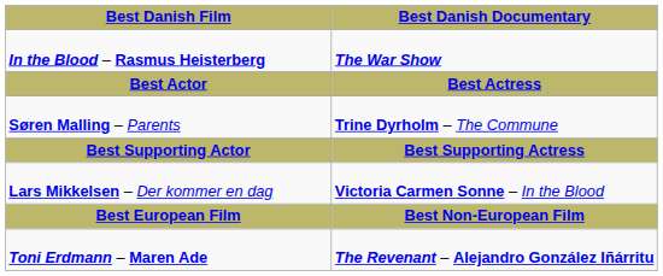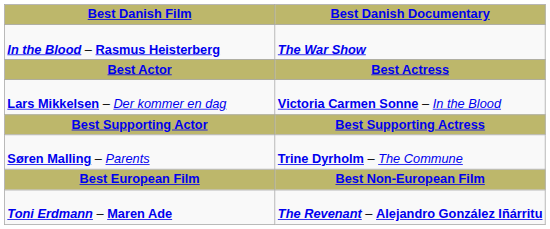rows swapped: Søren Malling – Parents <-> Lars Mikkelsen – Der kommer en dag
